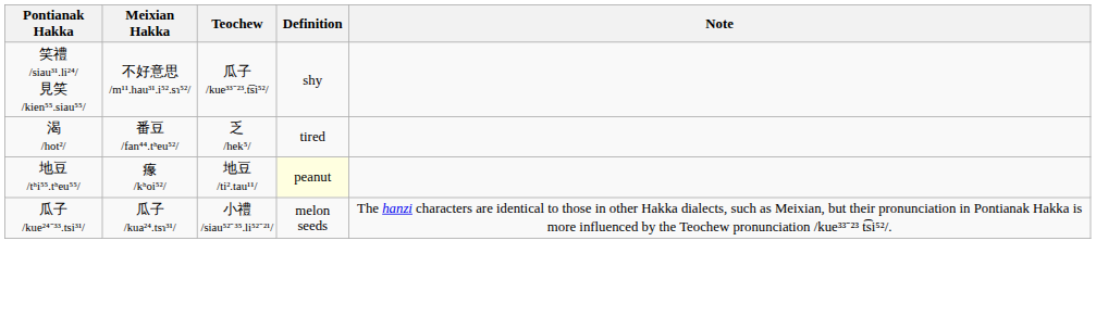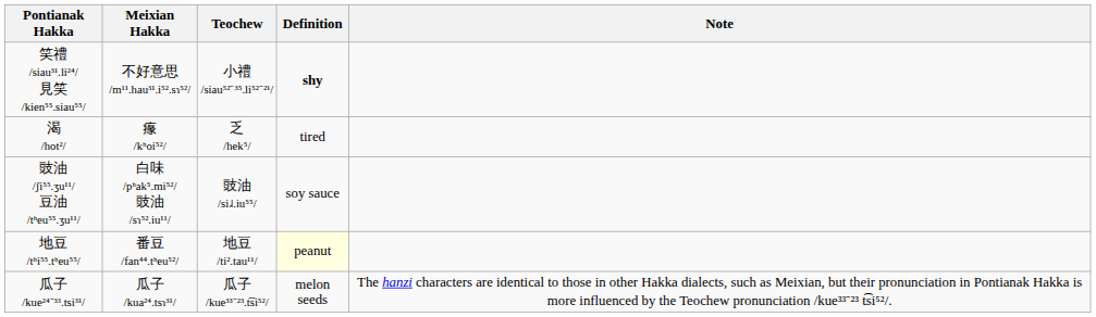笑禮 /siau³¹.li²⁴/ 見笑 /kien⁵⁵.siau⁵⁵/ | Teochew: 瓜子 /kue³³⁻²³.t͡si⁵²/ -> 小禮 /siau⁵²⁻³⁵.li⁵²⁻²¹/
笑禮 /siau³¹.li²⁴/ 見笑 /kien⁵⁵.siau⁵⁵/ | Definition: normal -> bold
渴 /hot²/ | Meixian Hakka: 番豆 /fan⁴⁴.tʰeu⁵²/ -> 𤸁 /kʰoi⁵²/
+ row: 豉油 /ʃi⁵⁵.ʒu¹¹/ 豆油 /tʰeu⁵⁵.ʒu¹¹/ | 白味 /pʰak⁵.mi⁵²/ 豉油 /sɿ⁵².iu¹¹/ | 豉油 /si˩˨.iu⁵⁵/ | soy sauce
地豆 /tʰi⁵⁵.tʰeu⁵⁵/ | Meixian Hakka: 𤸁 /kʰoi⁵²/ -> 番豆 /fan⁴⁴.tʰeu⁵²/
瓜子 /kue²⁴⁻³³.tsi³¹/ | Teochew: 小禮 /siau⁵²⁻³⁵.li⁵²⁻²¹/ -> 瓜子 /kue³³⁻²³.t͡si⁵²/
